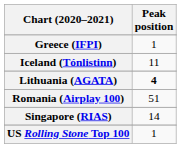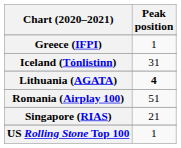Iceland (Tónlistinn) | Peak position: 11 -> 31
Singapore (RIAS) | Peak position: 14 -> 21
